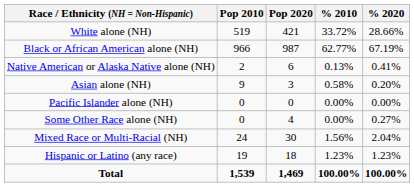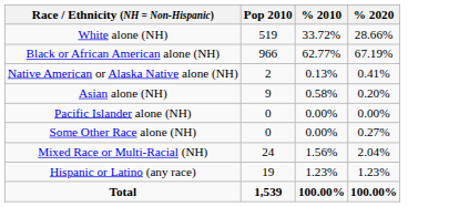- column: Pop 2020 | 421 | 987 | 6 | 3 | 0 | 4 | 30 | 18 | 1,469
